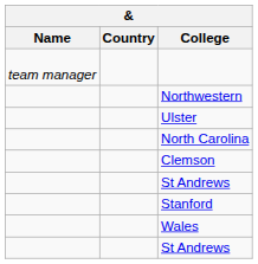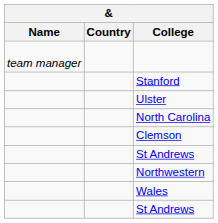rows swapped: Northwestern <-> Stanford
